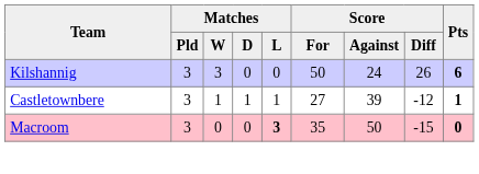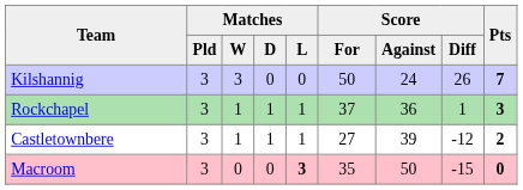Kilshannig | Pts: 6 -> 7
+ row: Rockchapel | 3 | 1 | 1 | 1 | 37 | 36 | 1 | 3
Castletownbere | Pts: 1 -> 2
